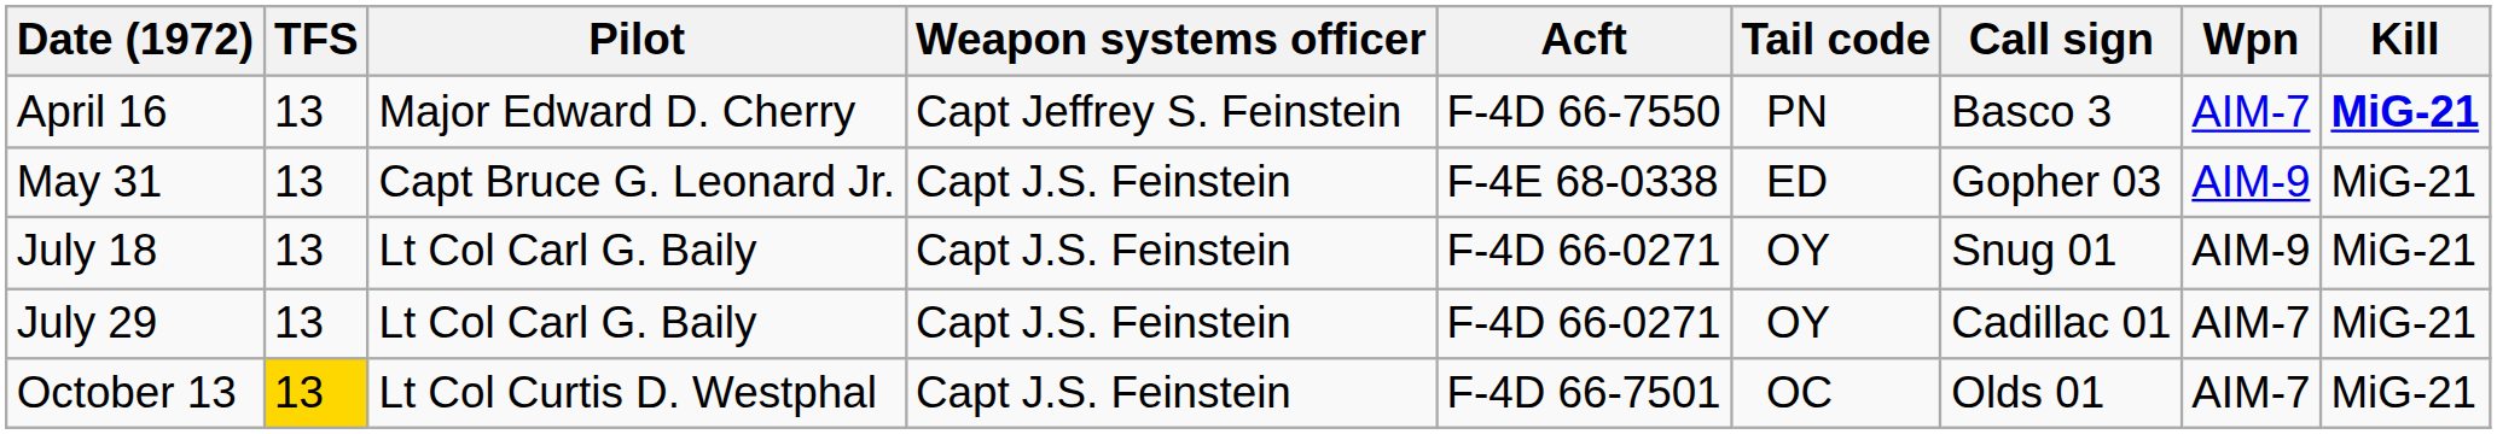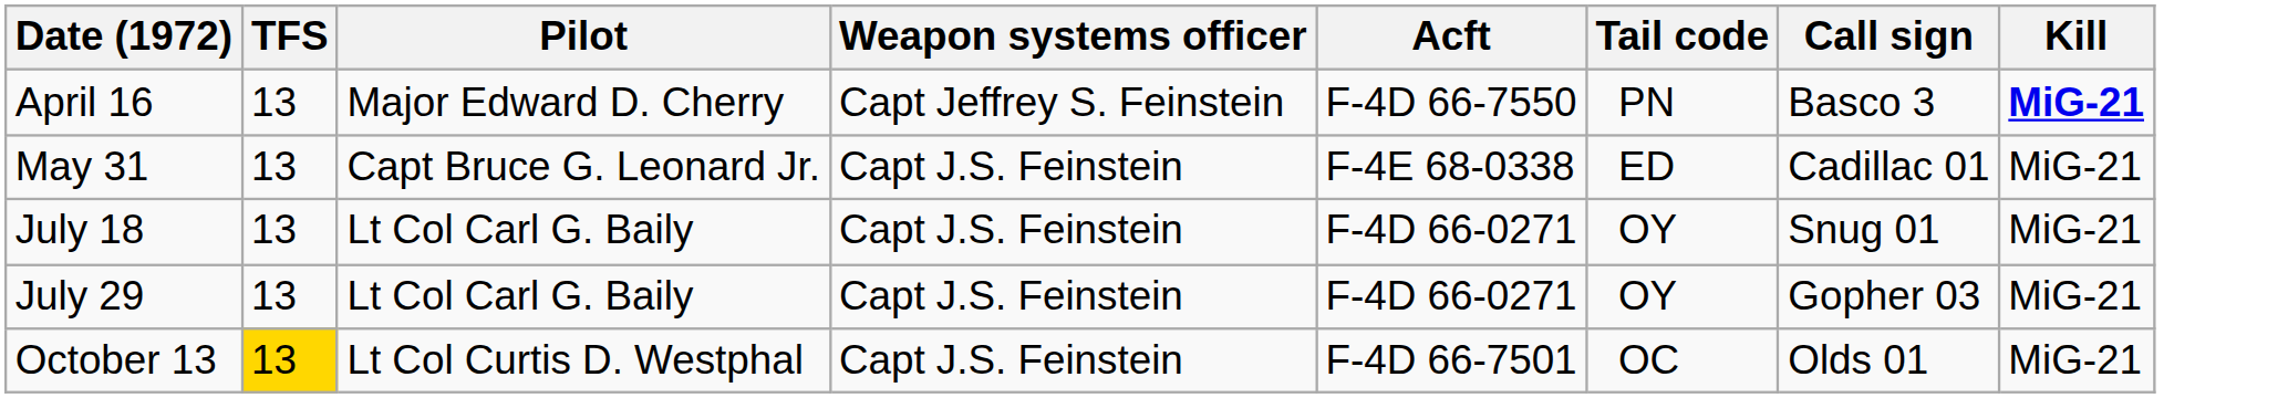- column: Wpn | AIM-7 | AIM-9 | AIM-9 | AIM-7 | AIM-7
May 31 | Call sign: Gopher 03 -> Cadillac 01
July 29 | Call sign: Cadillac 01 -> Gopher 03
